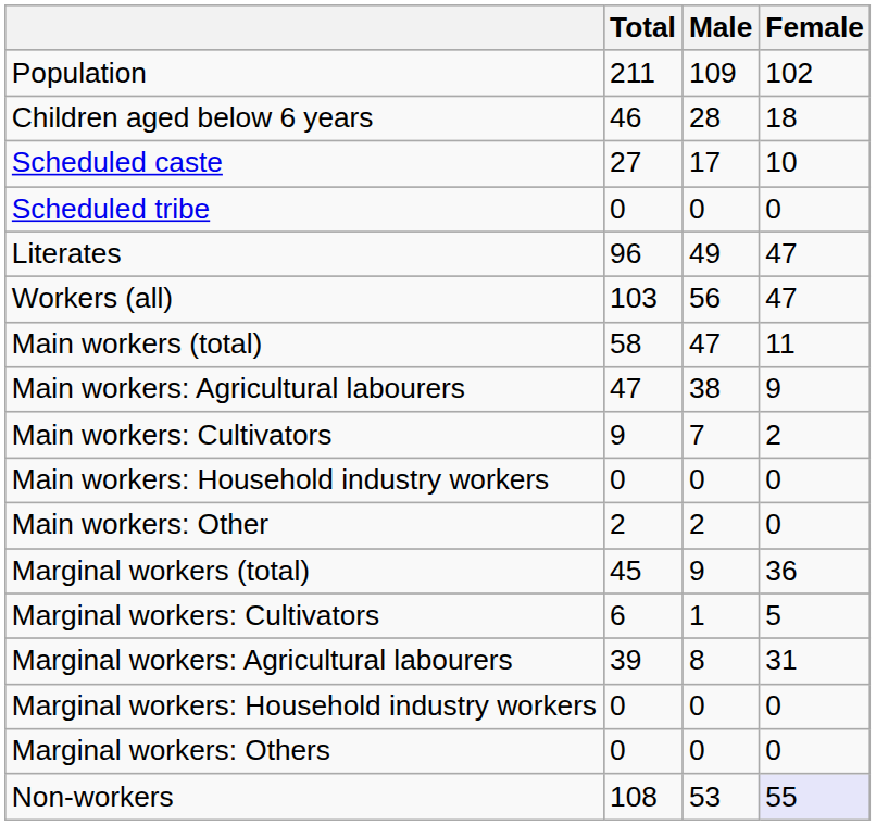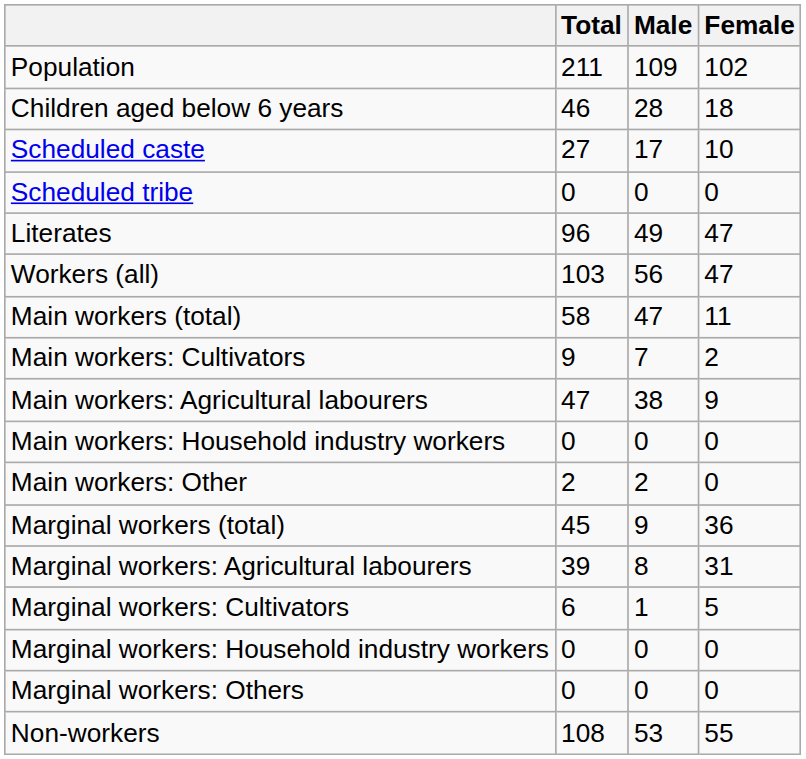rows swapped: Main workers: Cultivators <-> Main workers: Agricultural labourers
rows swapped: Marginal workers: Cultivators <-> Marginal workers: Agricultural labourers
Non-workers | Female: lavender background -> no background
